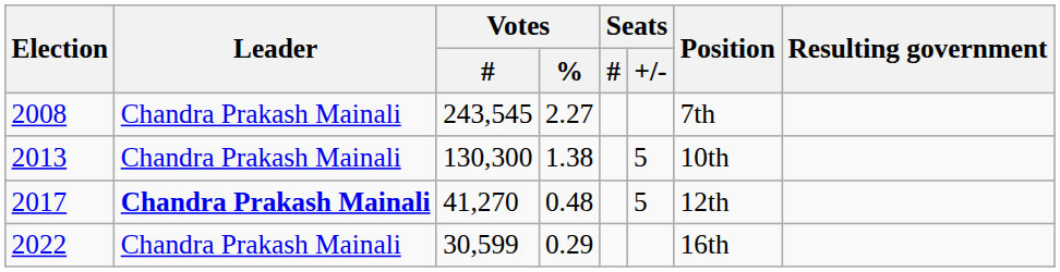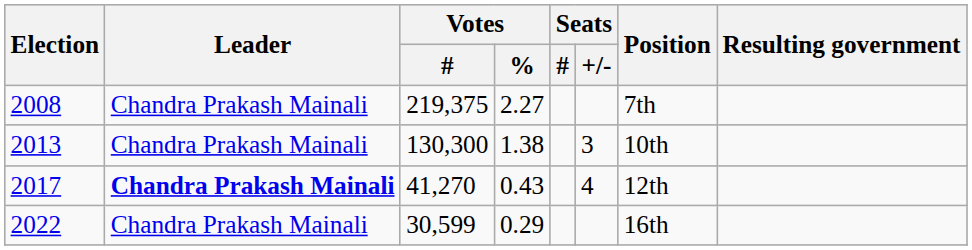2008 | Votes / #: 243,545 -> 219,375
2013 | Seats / +/-: 5 -> 3
2017 | Votes / %: 0.48 -> 0.43
2017 | Seats / +/-: 5 -> 4
